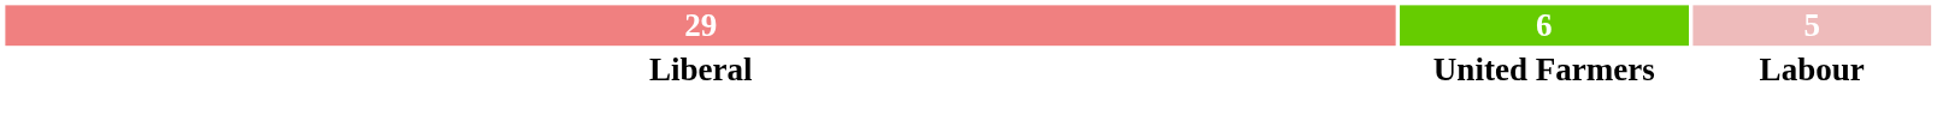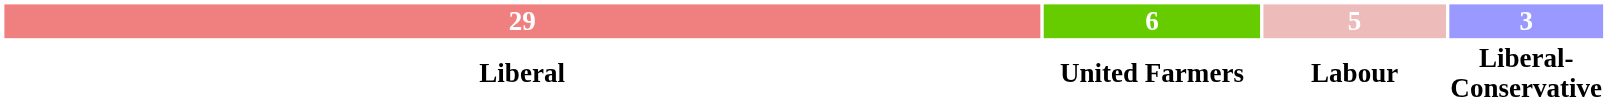+ column: 3 | Liberal-Conservative
